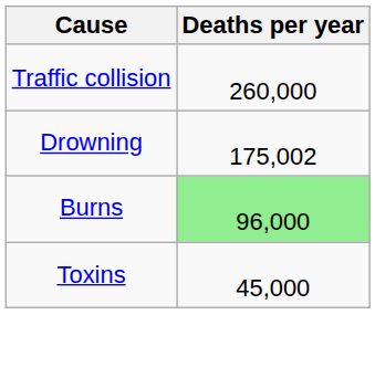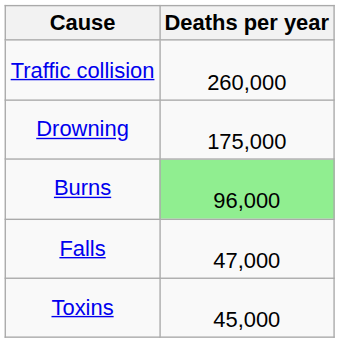Drowning | Deaths per year: 175,002 -> 175,000
+ row: Falls | 47,000
